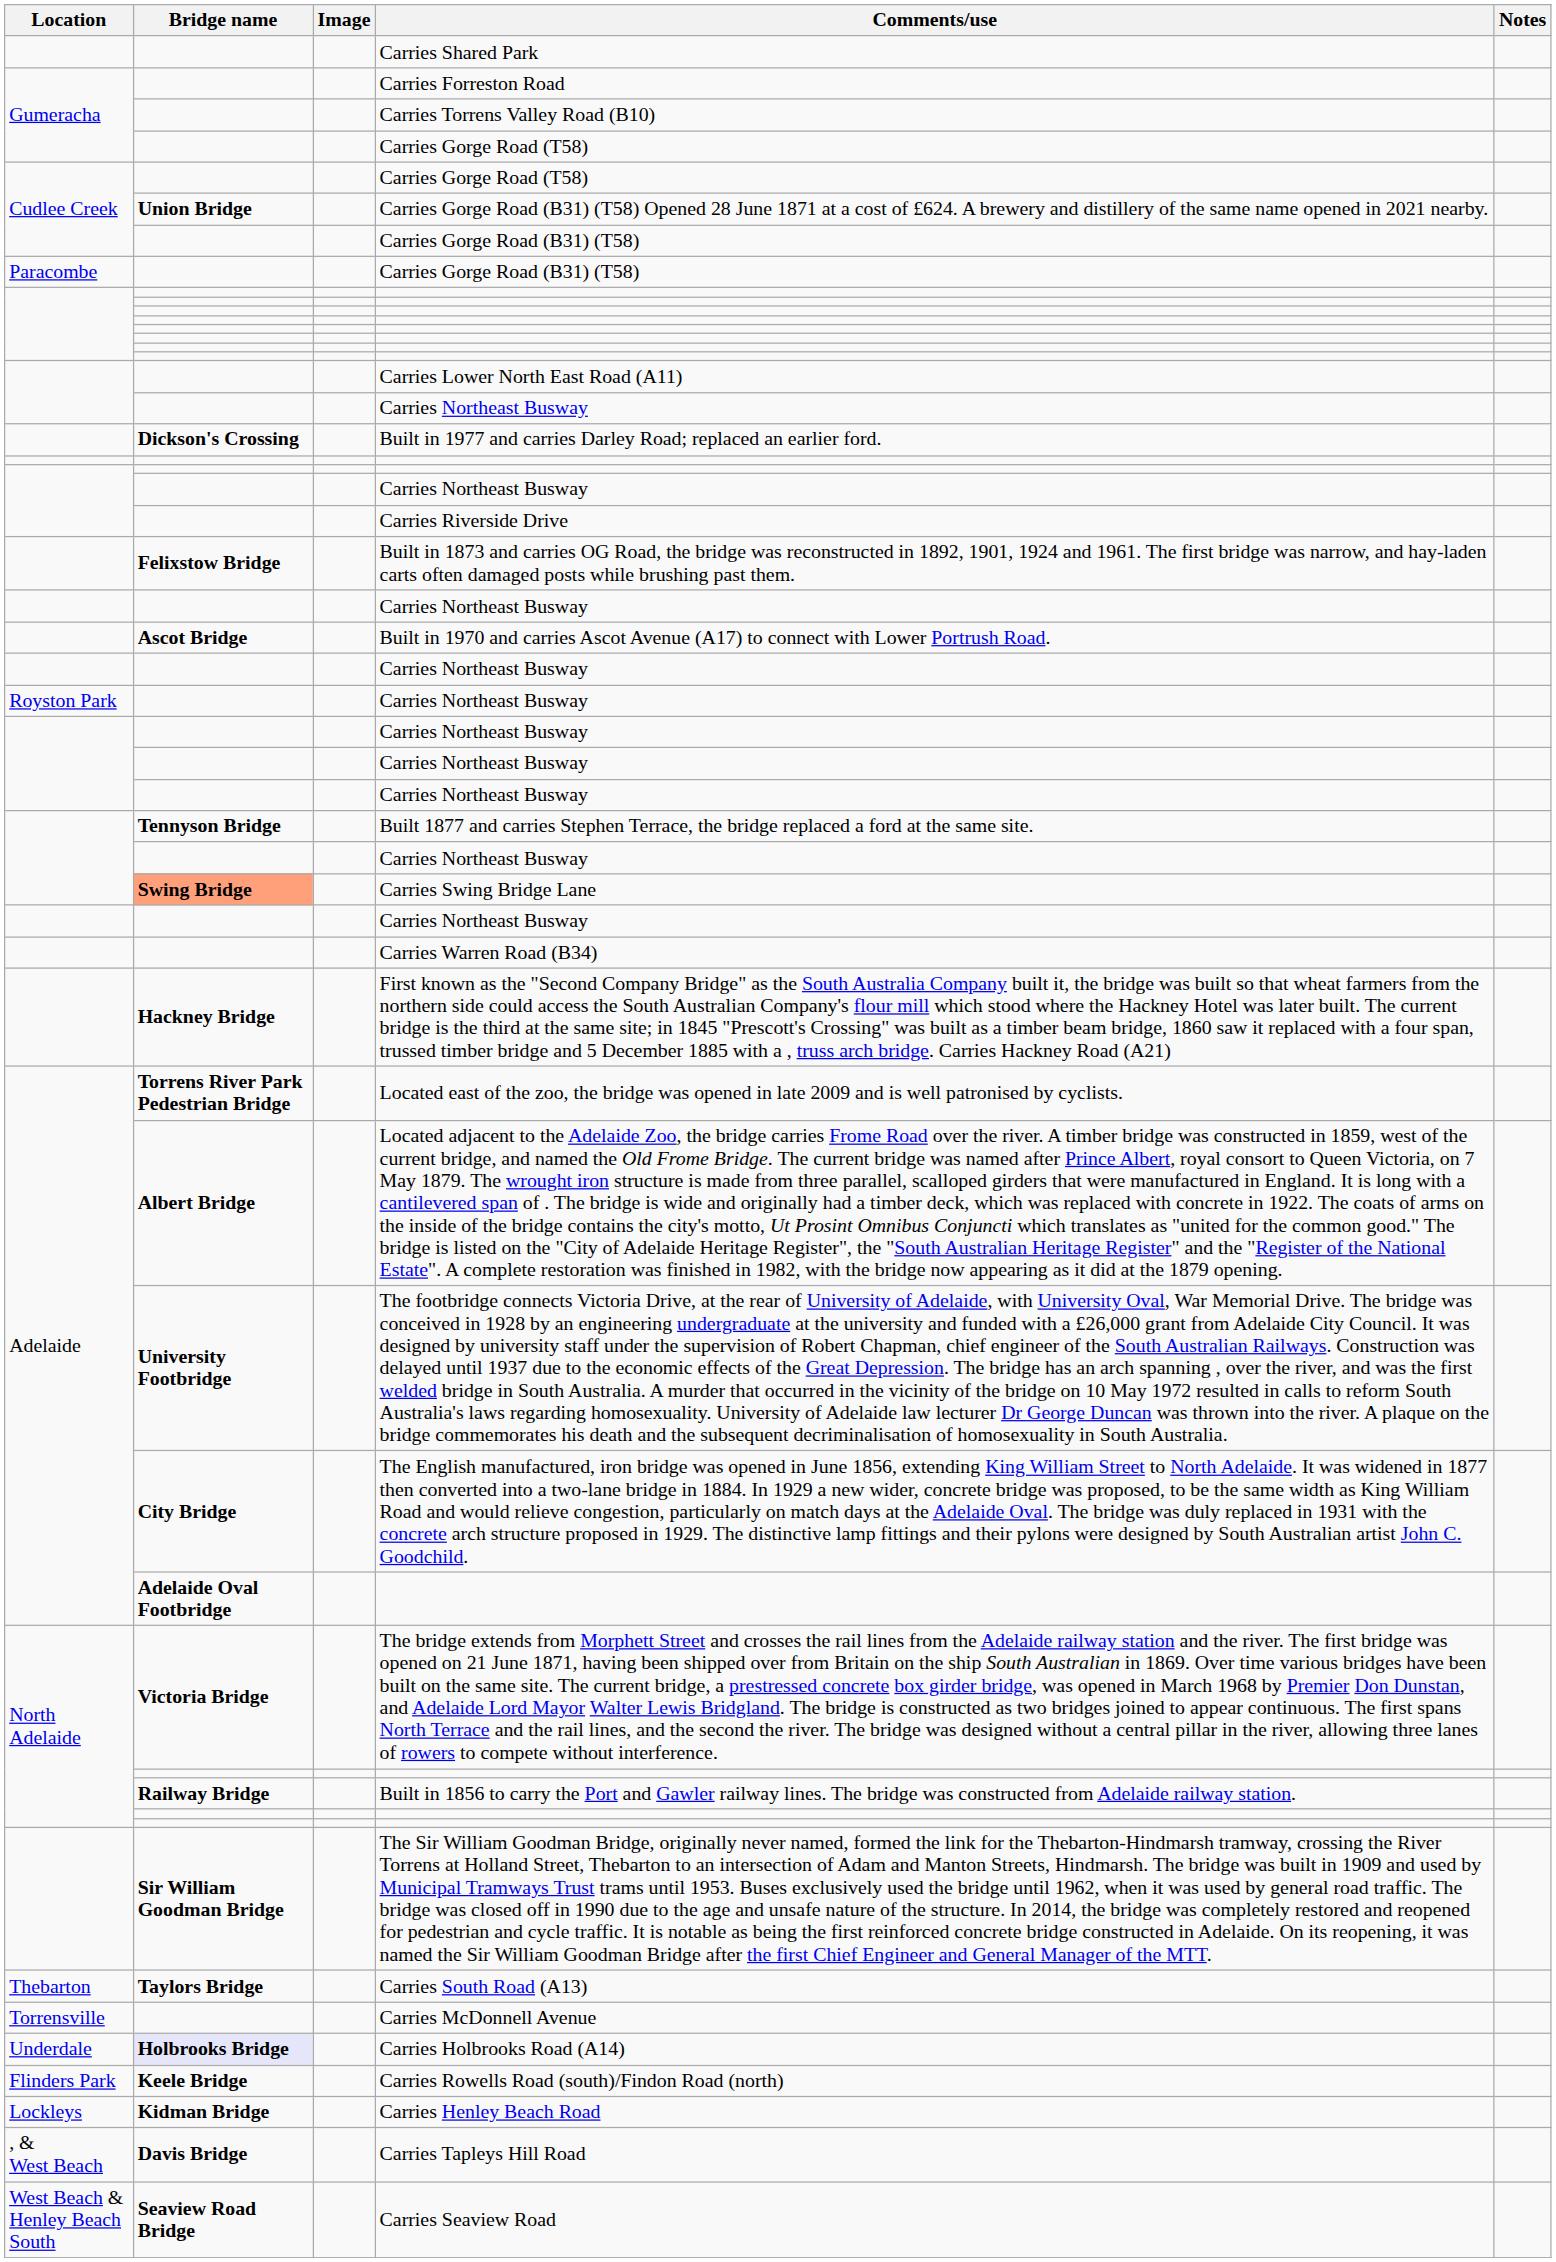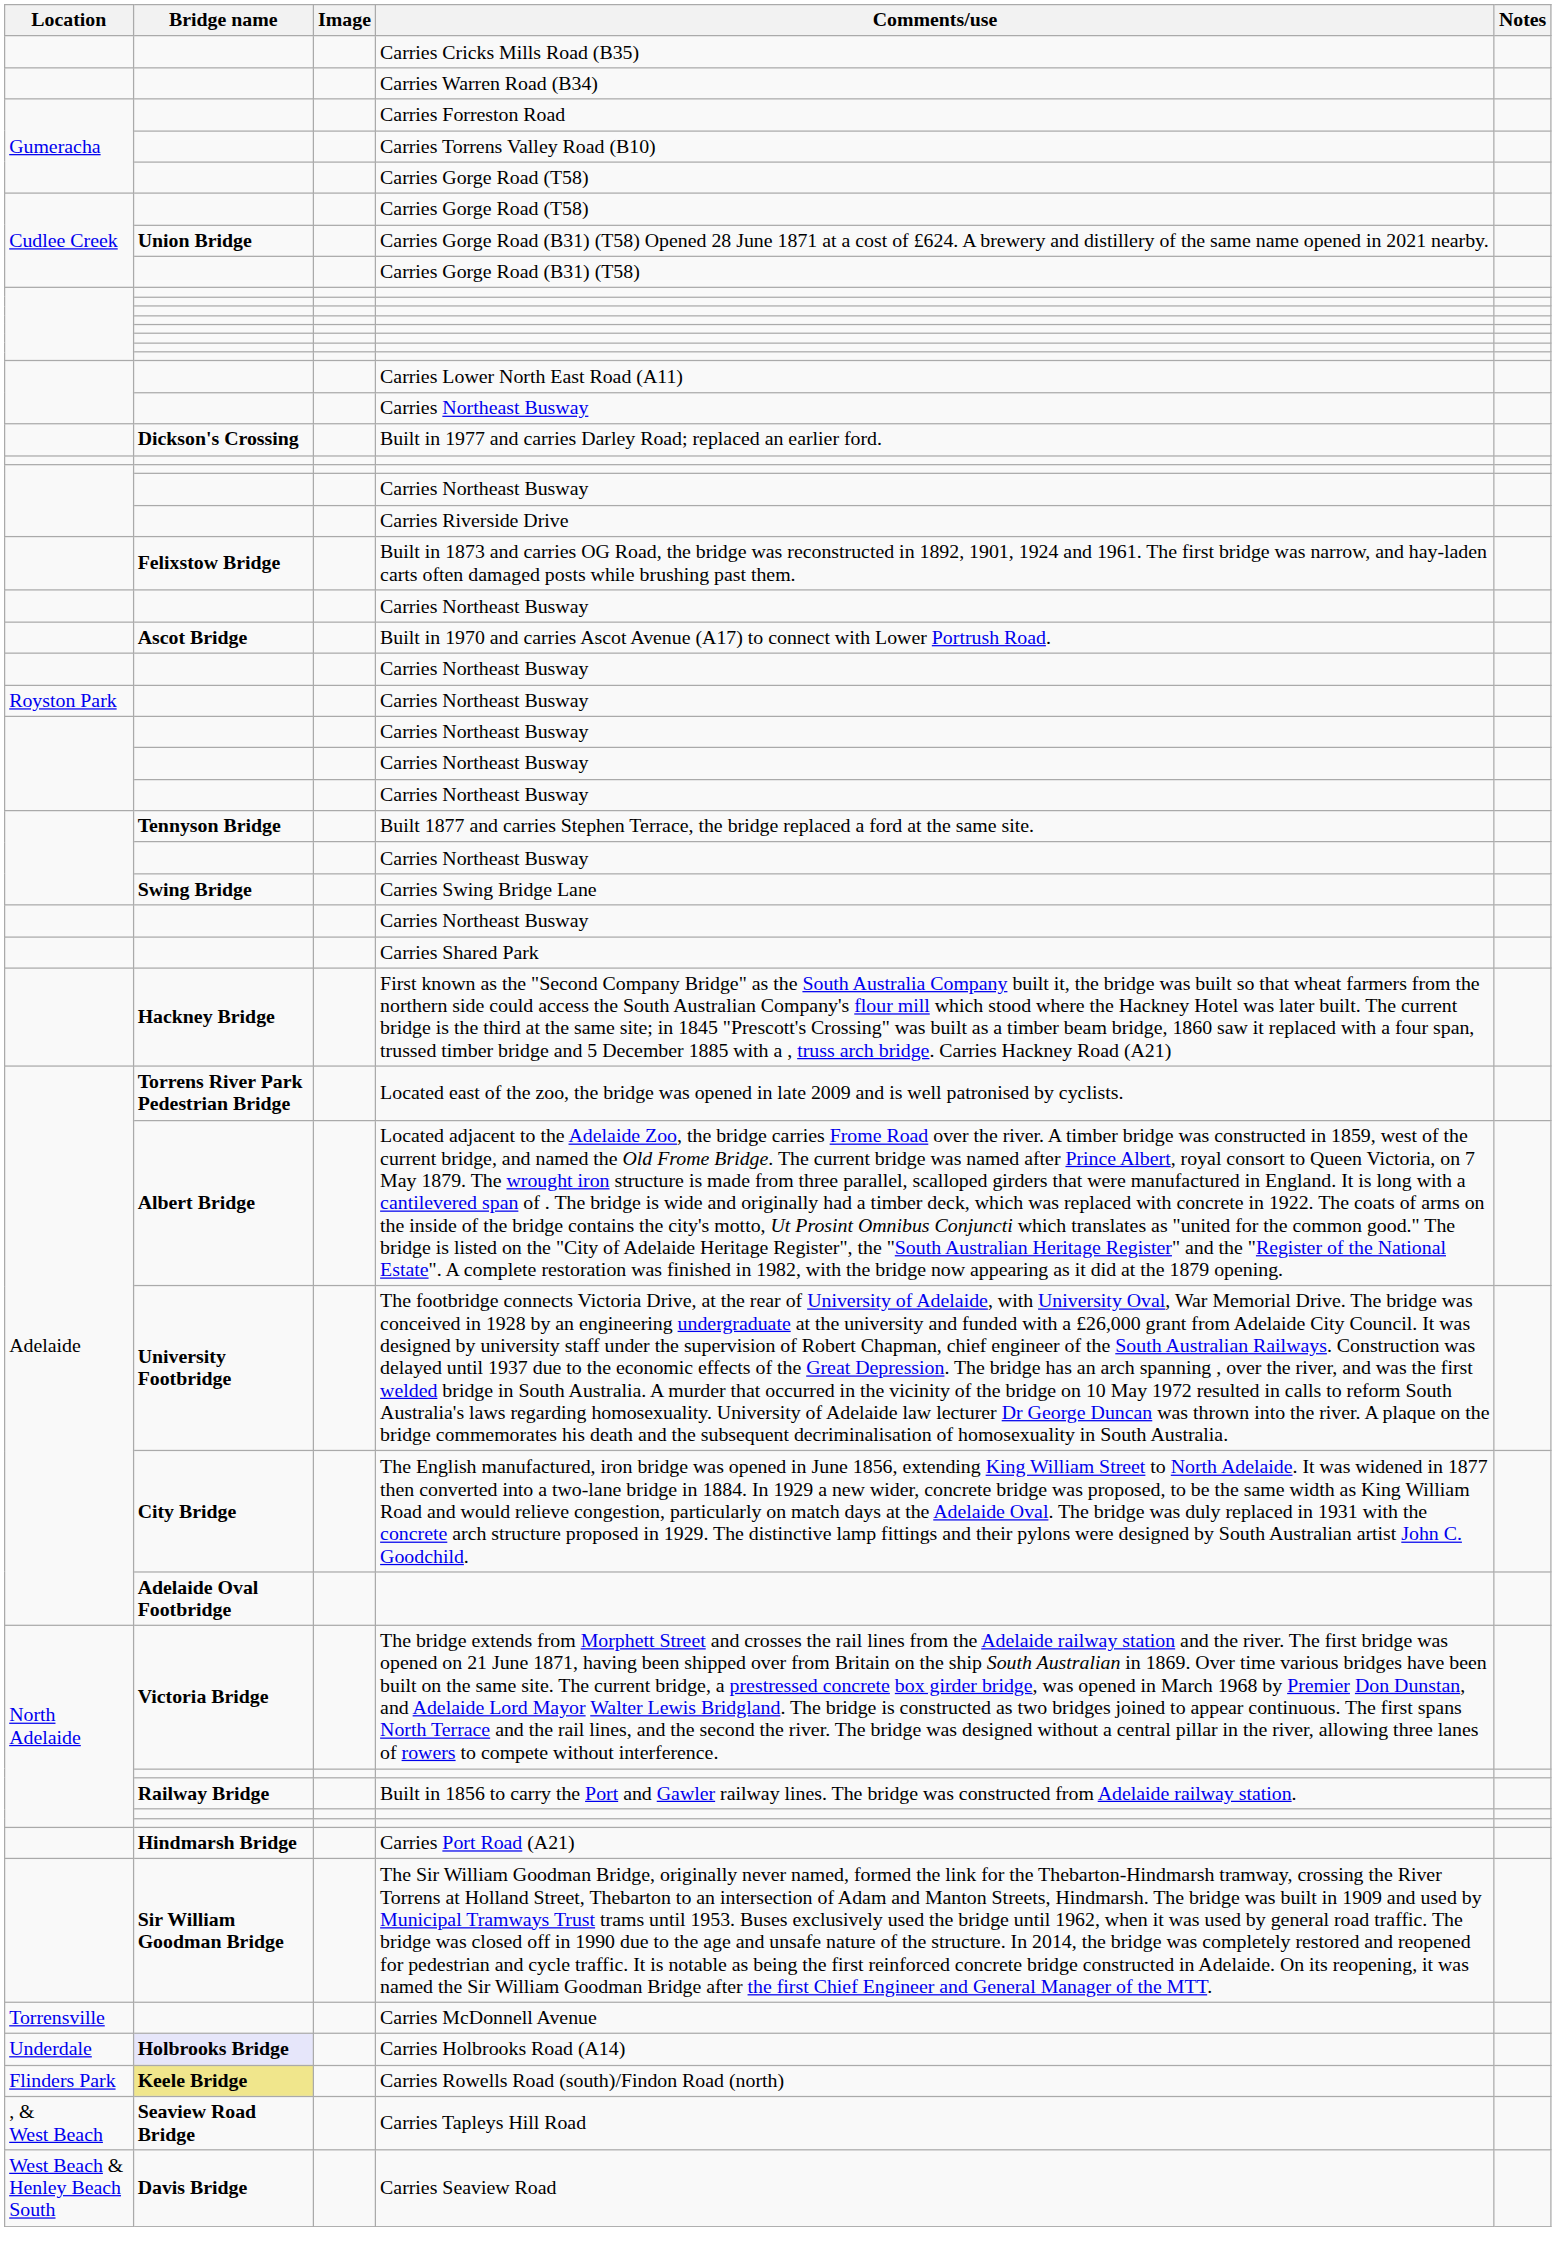+ row: Carries Cricks Mills Road (B35)
rows swapped: Carries Warren Road (B34) <-> Carries Shared Park
- row: Paracombe | Carries Gorge Road (B31) (T58)
Carries Swing Bridge Lane | Bridge name: lightsalmon background -> no background
+ row: Hindmarsh Bridge | Carries Port Road (A21)
- row: Thebarton | Taylors Bridge | Carries South Road (A13)
Carries Rowells Road (south)/Findon Road (north) | Bridge name: no background -> khaki background
- row: Lockleys | Kidman Bridge | Carries Henley Beach Road
Carries Tapleys Hill Road | Bridge name: Davis Bridge -> Seaview Road Bridge
Carries Seaview Road | Bridge name: Seaview Road Bridge -> Davis Bridge
